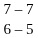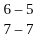rows swapped: 6 – 5 <-> 7 – 7
